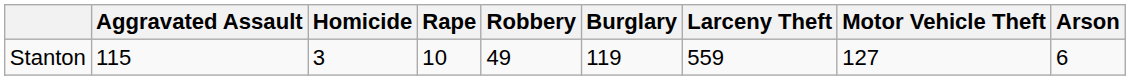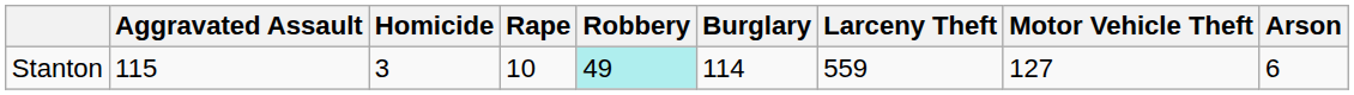Stanton | Robbery: no background -> paleturquoise background
Stanton | Burglary: 119 -> 114
